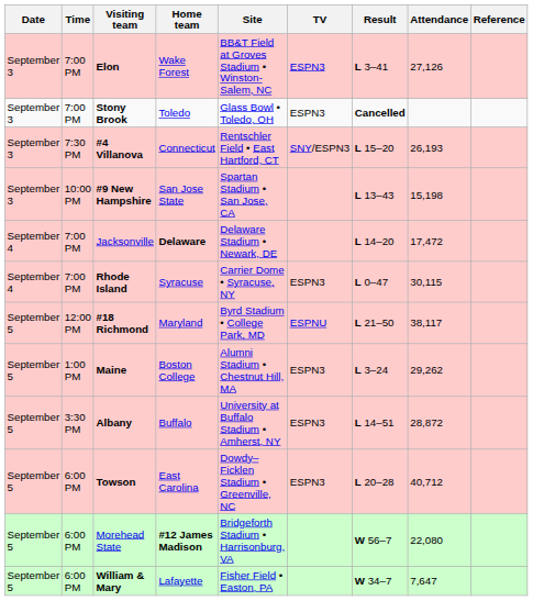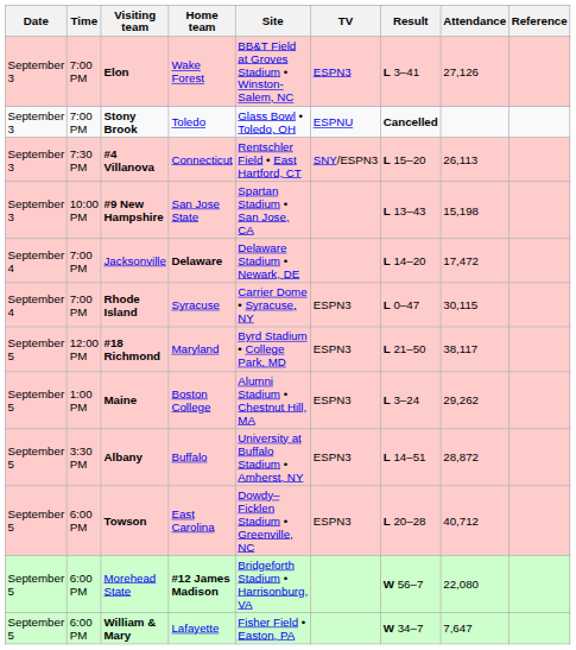Stony Brook | TV: ESPN3 -> ESPNU
#4 Villanova | Attendance: 26,193 -> 26,113
#18 Richmond | TV: ESPNU -> ESPN3
